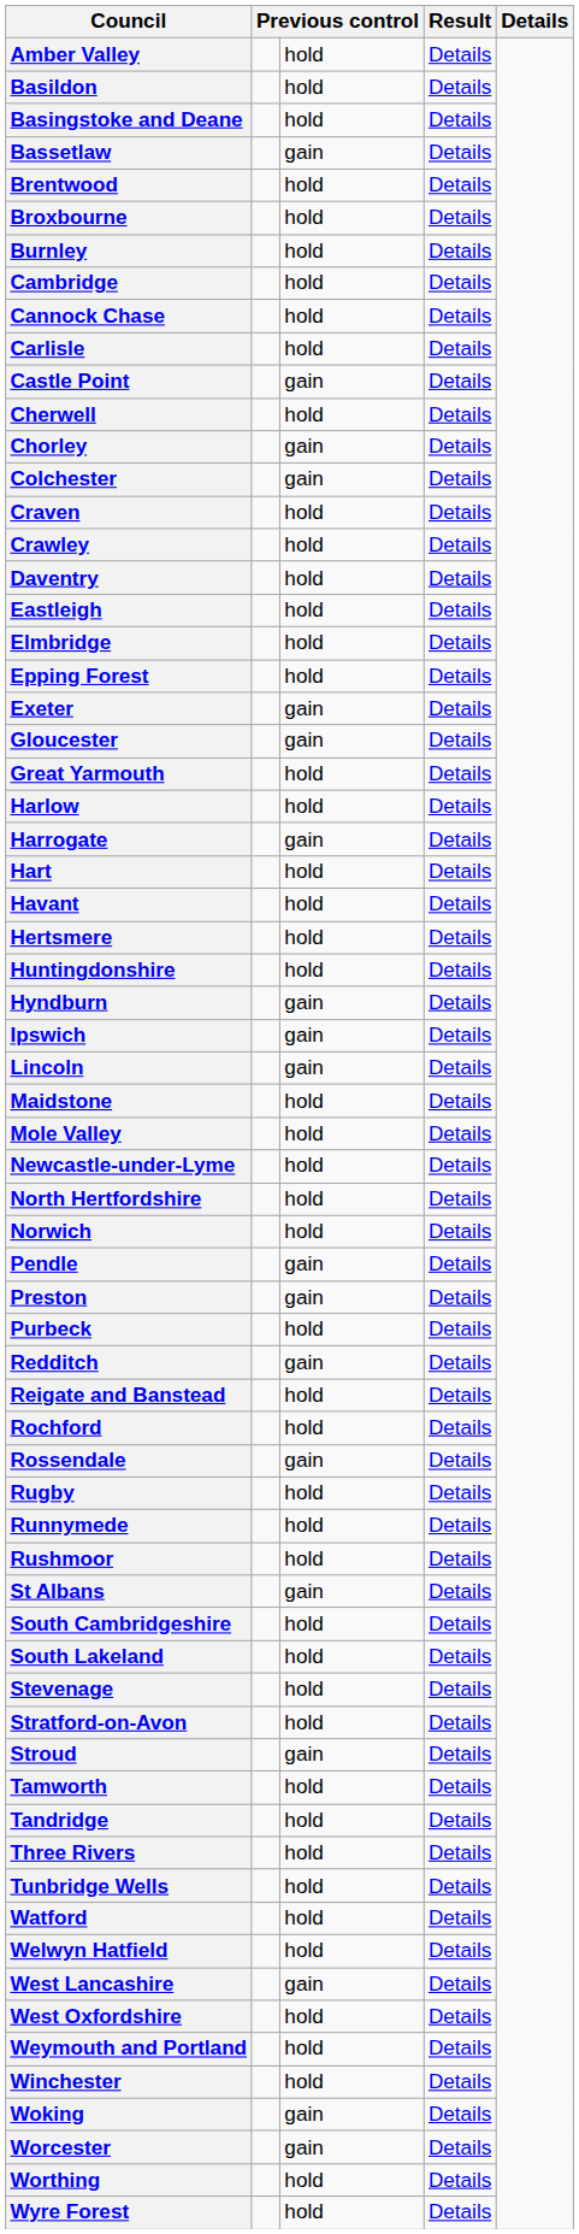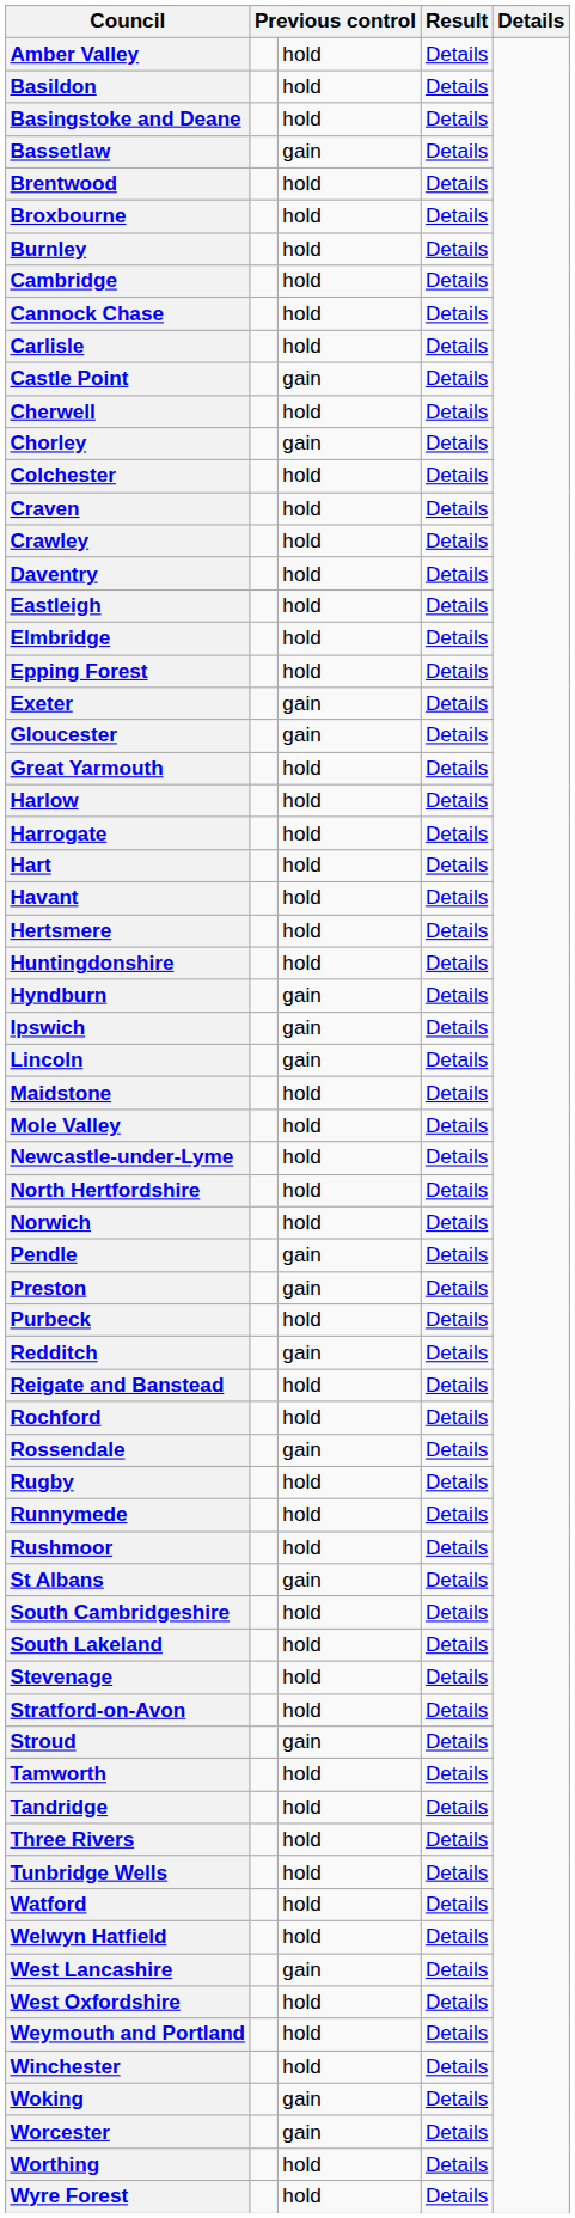Colchester | column 3: gain -> hold
Harrogate | column 3: gain -> hold
